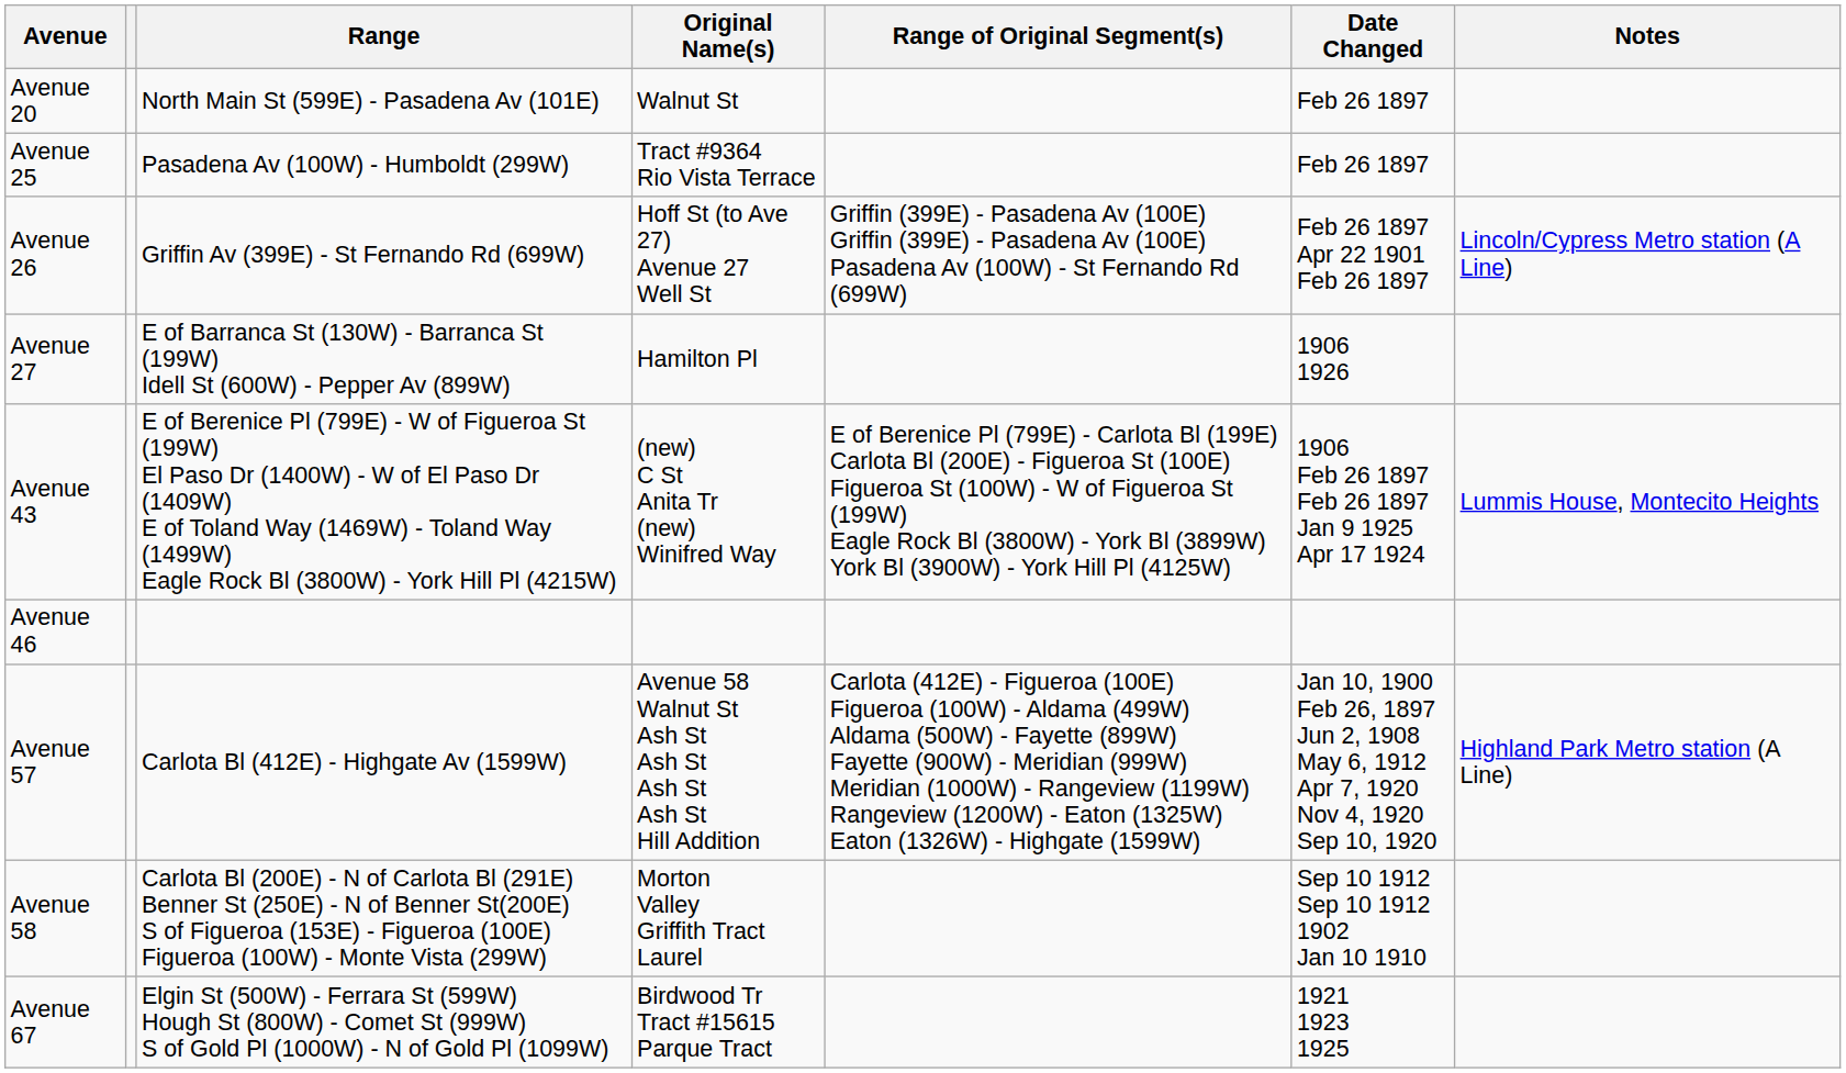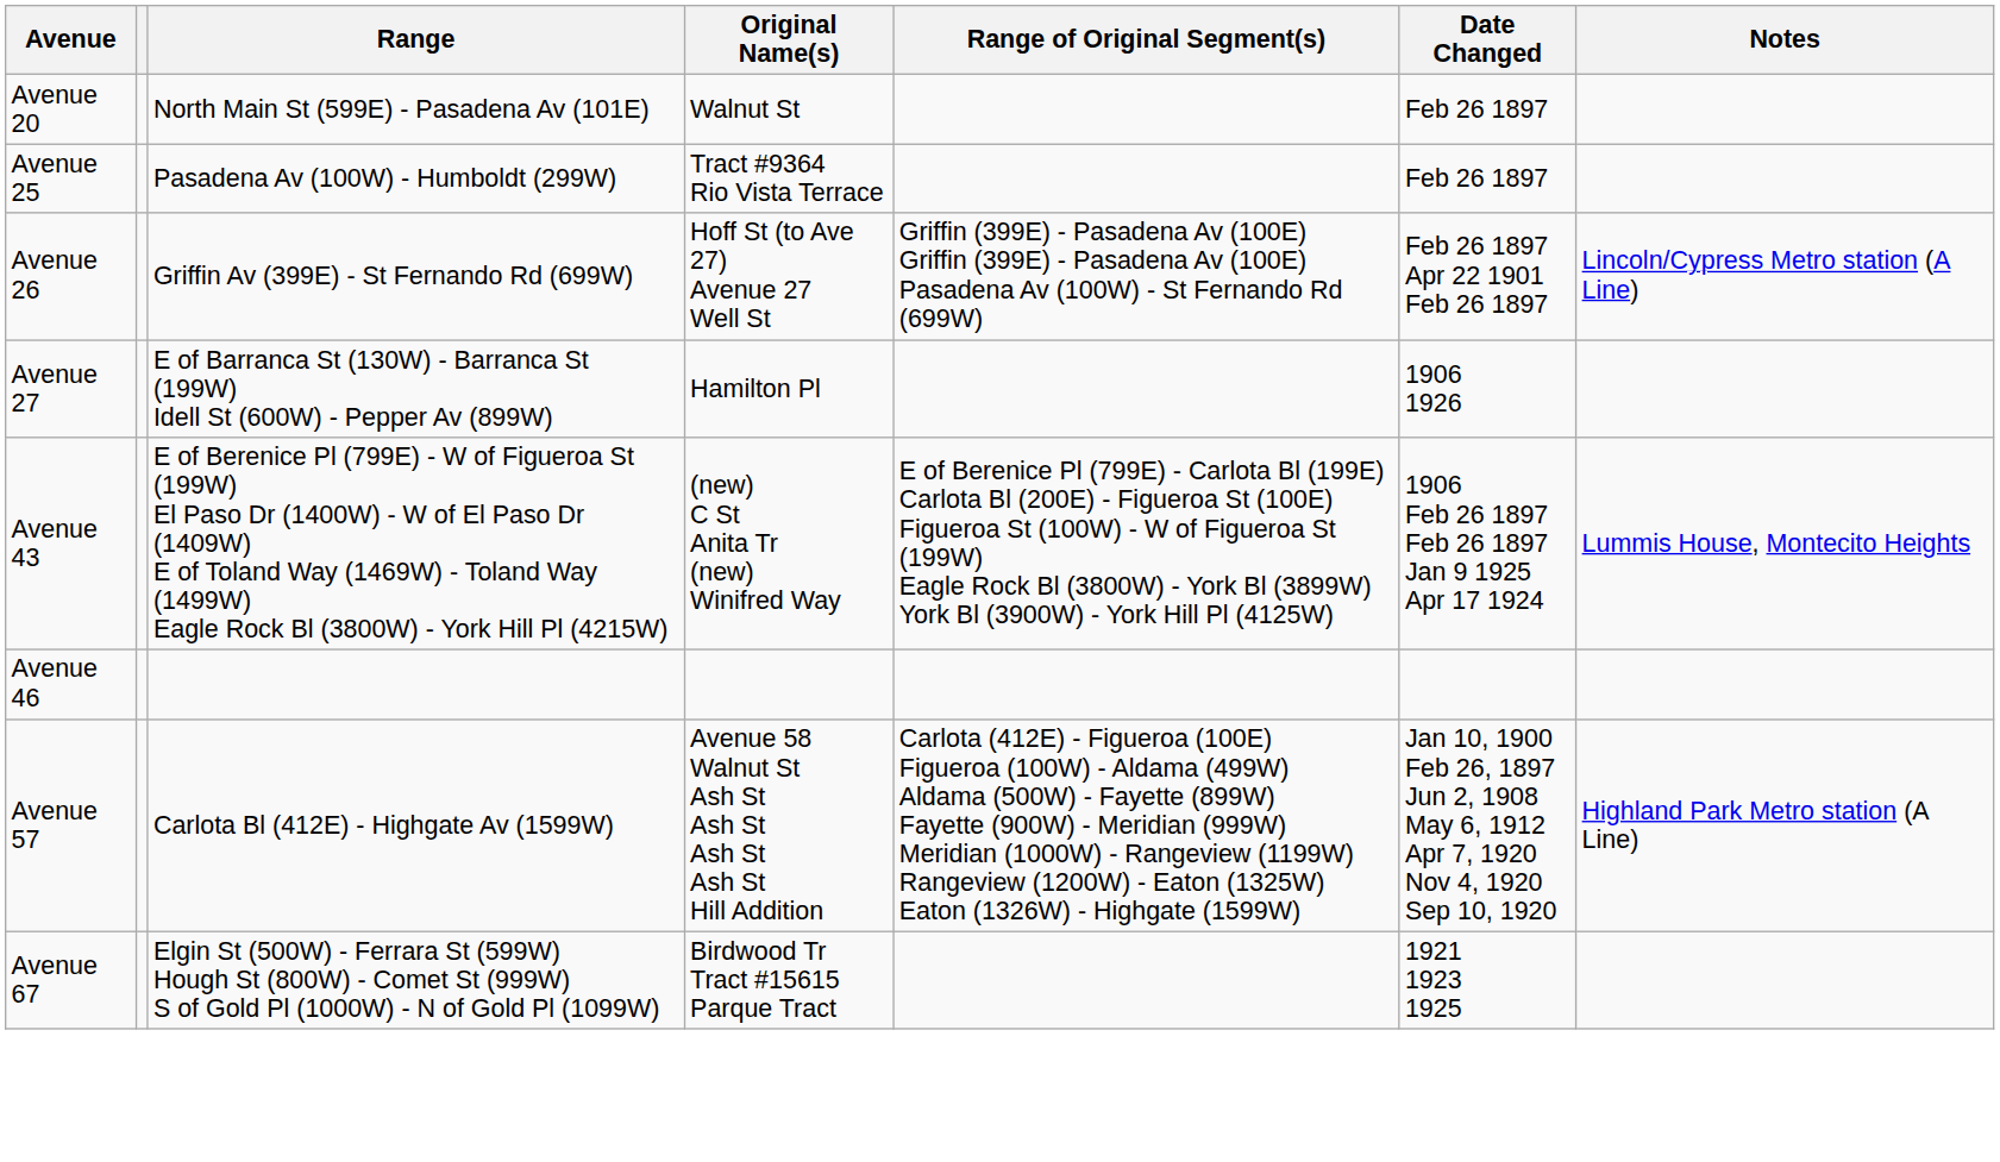- row: Avenue 58 | Carlota Bl (200E) - N of Carlota Bl (291E) Benner St (250E) - N of Benner St(200E) S of Figueroa (153E) - Figueroa (100E) Figueroa (100W) - Monte Vista (299W) | Morton Valley Griffith Tract Laurel | Sep 10 1912 Sep 10 1912 1902 Jan 10 1910
